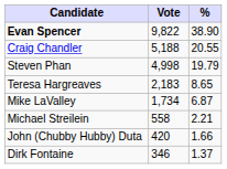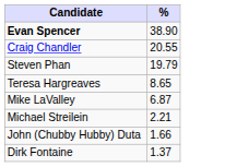- column: Vote | 9,822 | 5,188 | 4,998 | 2,183 | 1,734 | 558 | 420 | 346
